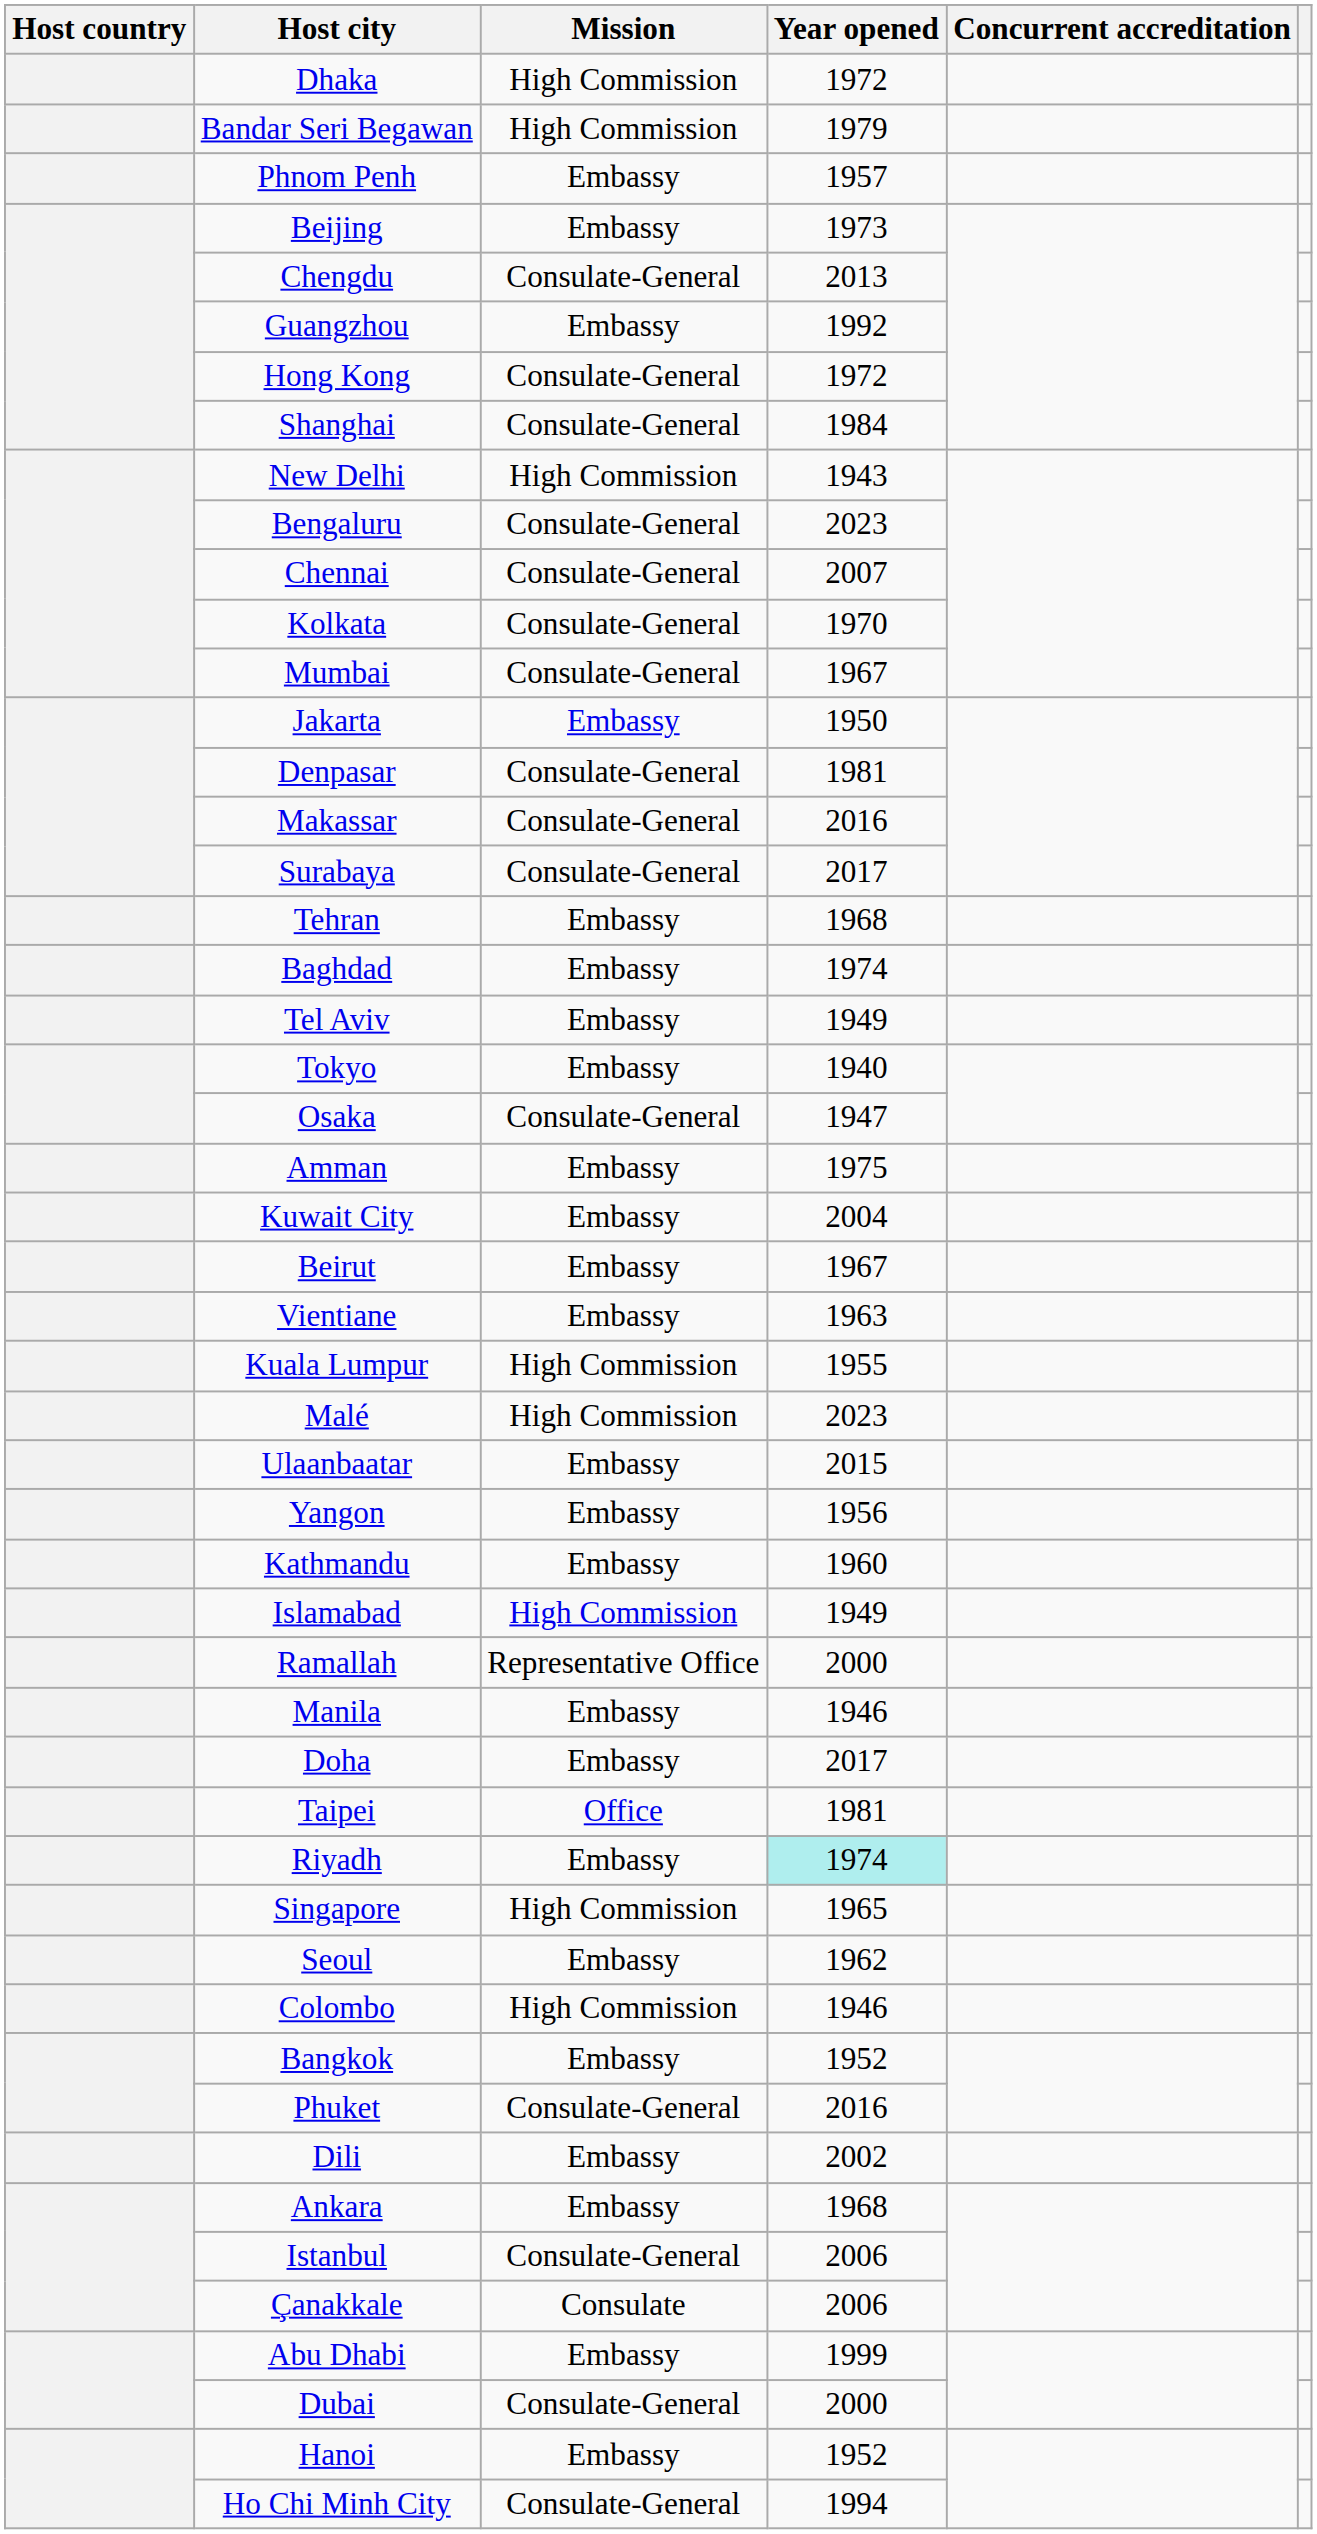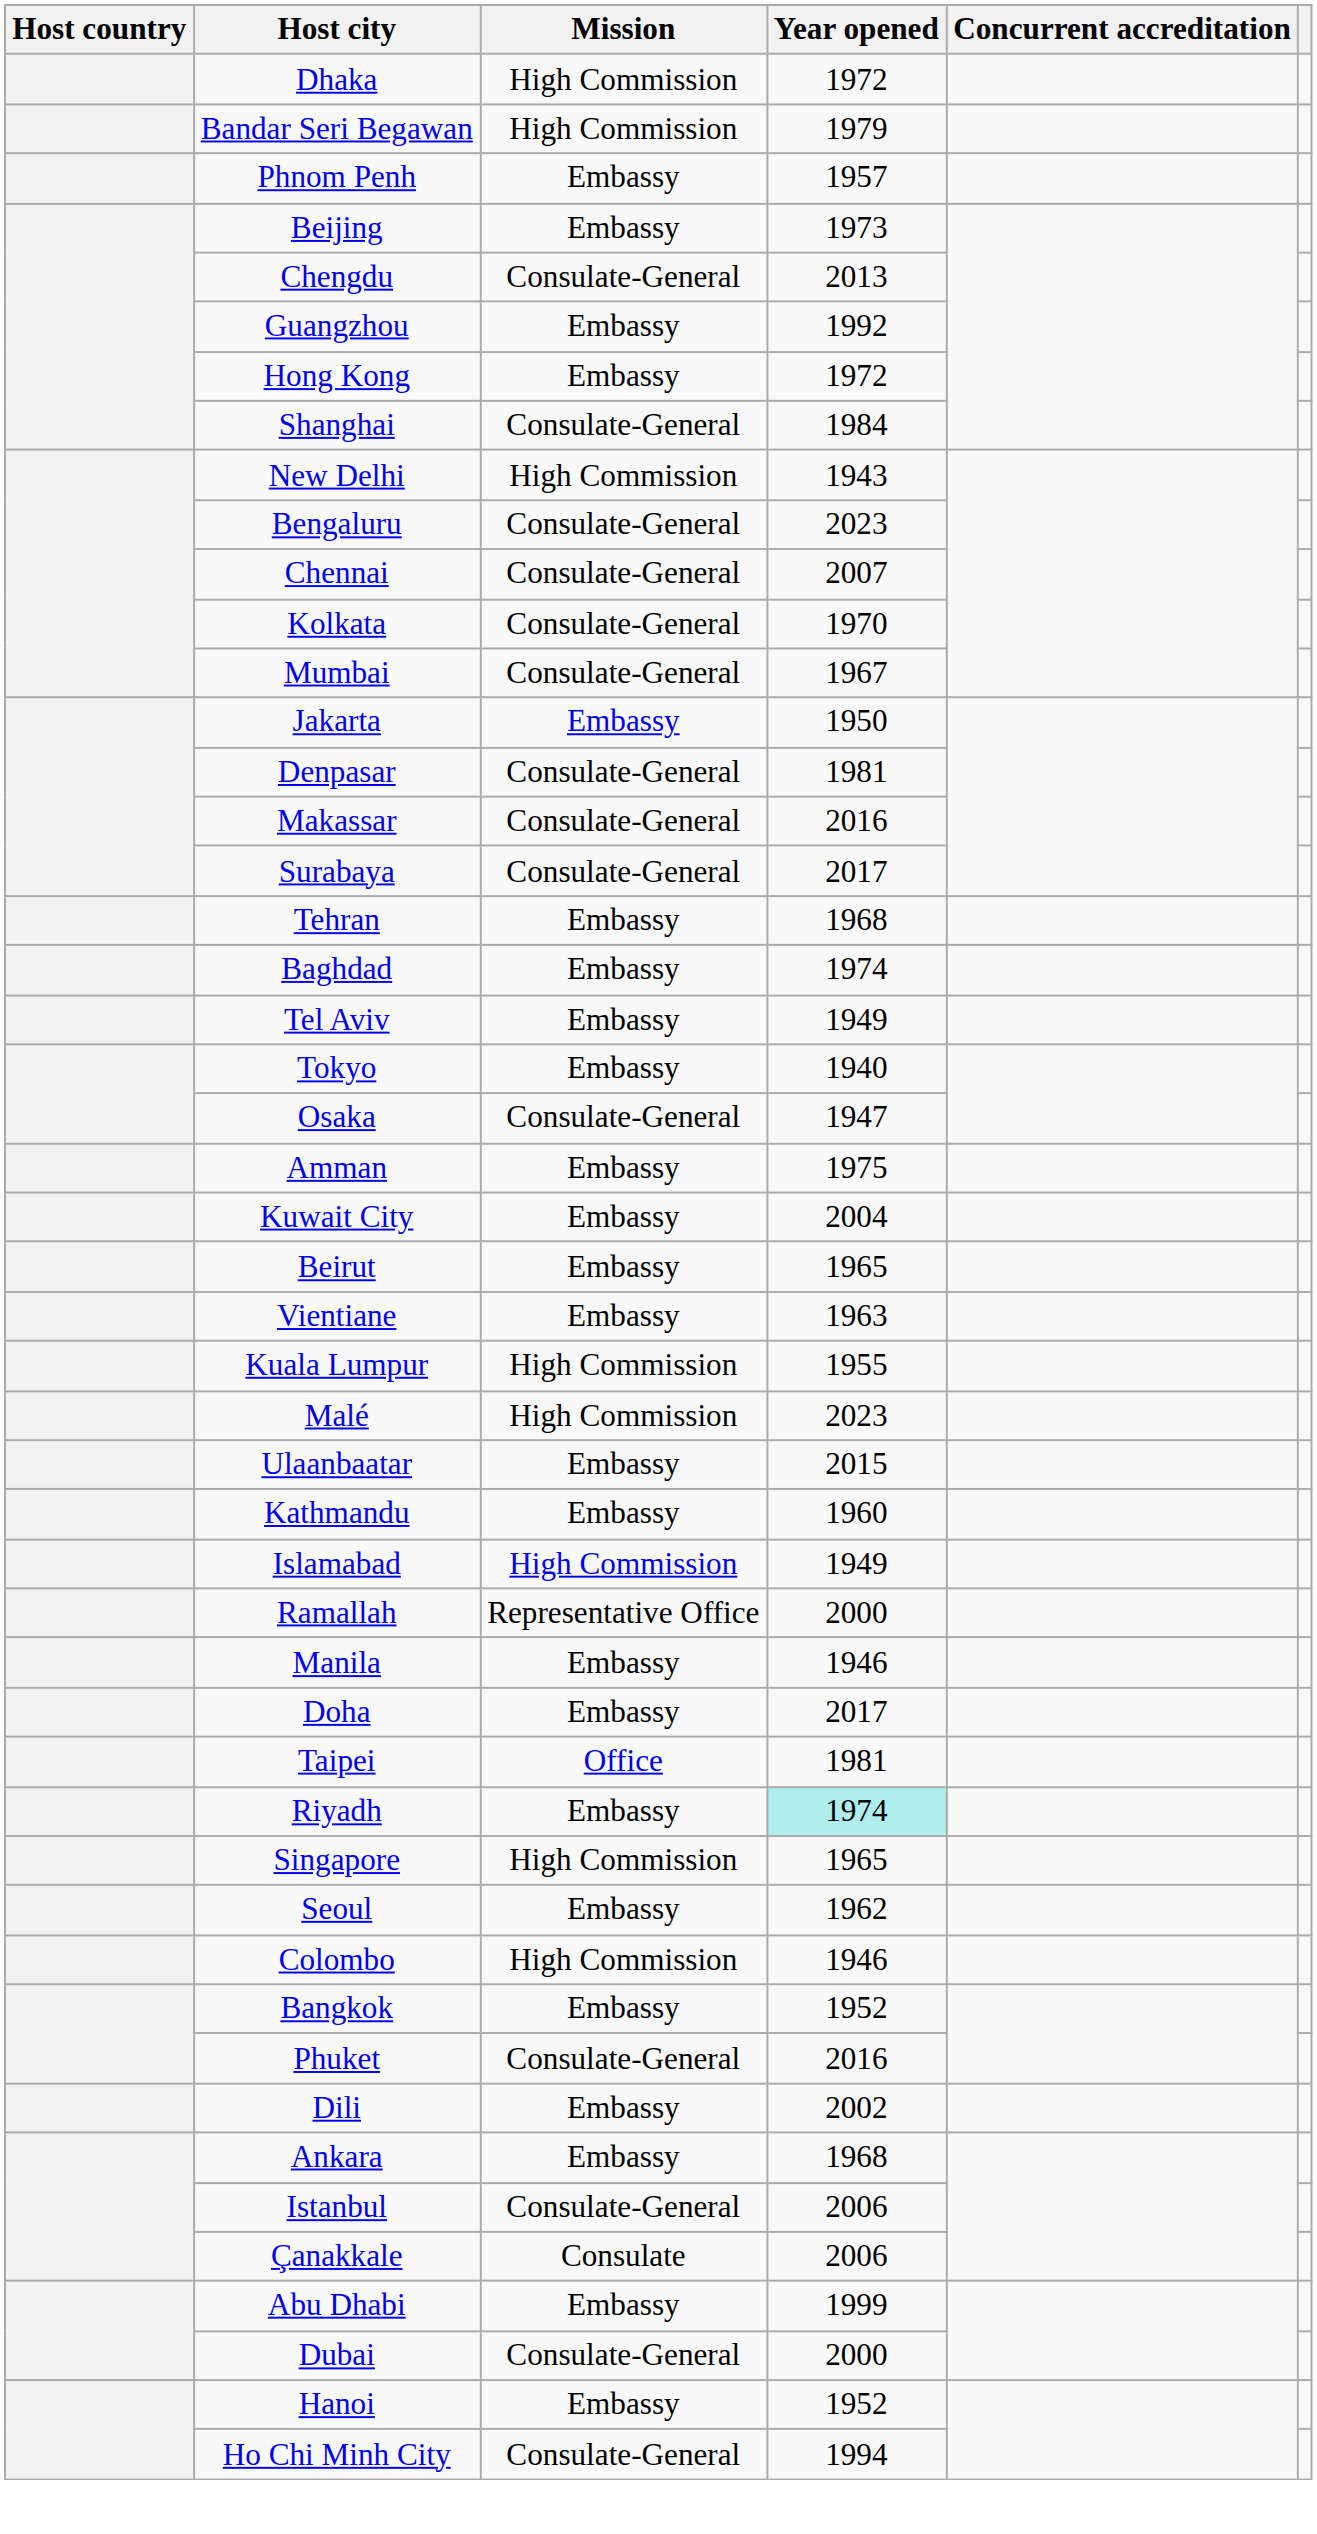Hong Kong | Mission: Consulate-General -> Embassy
Beirut | Year opened: 1967 -> 1965
- row: Yangon | Embassy | 1956
